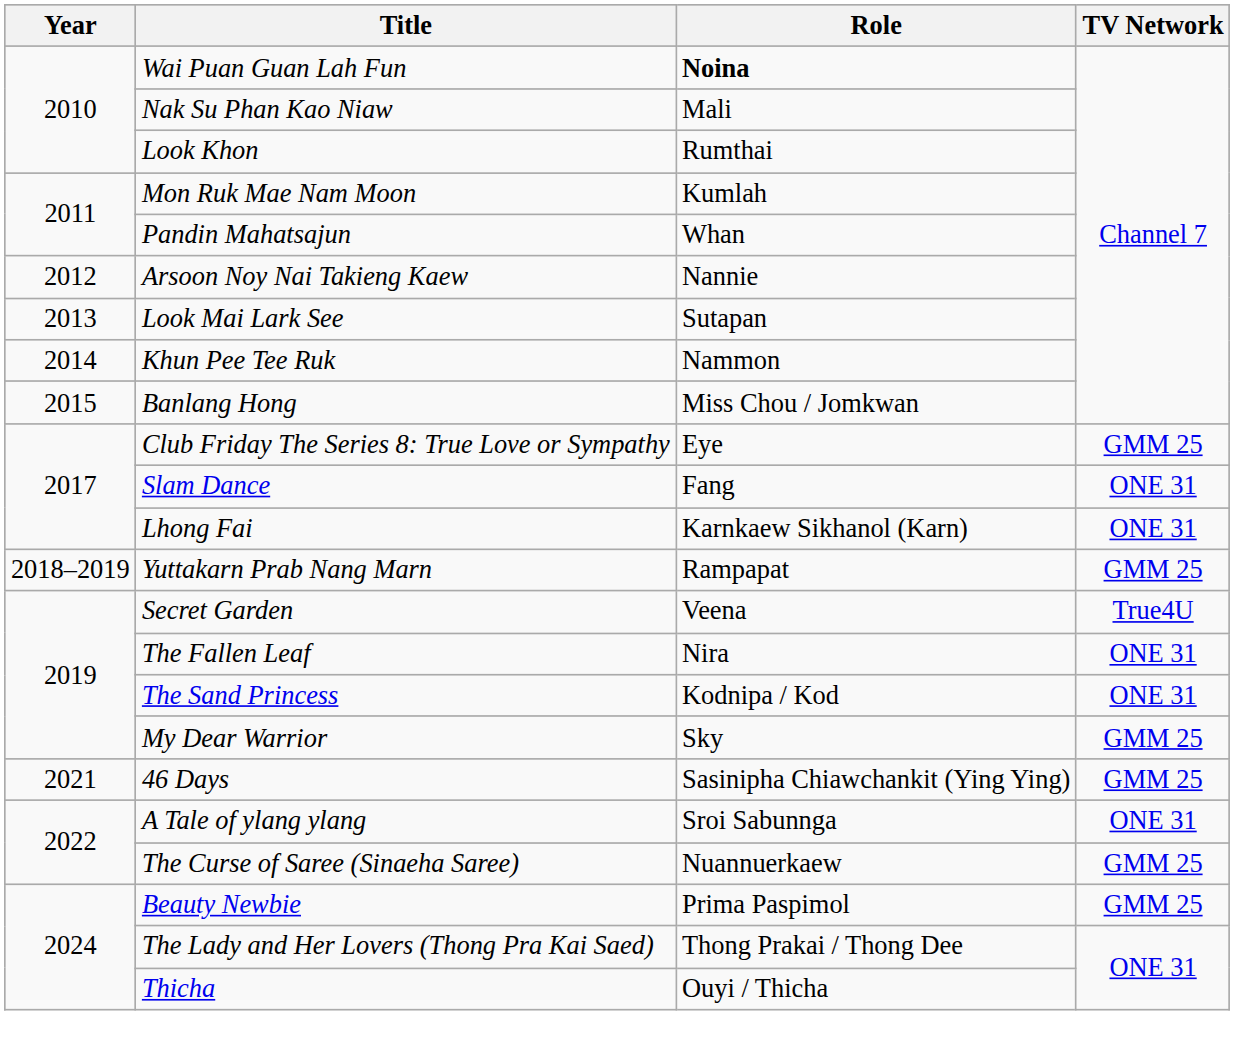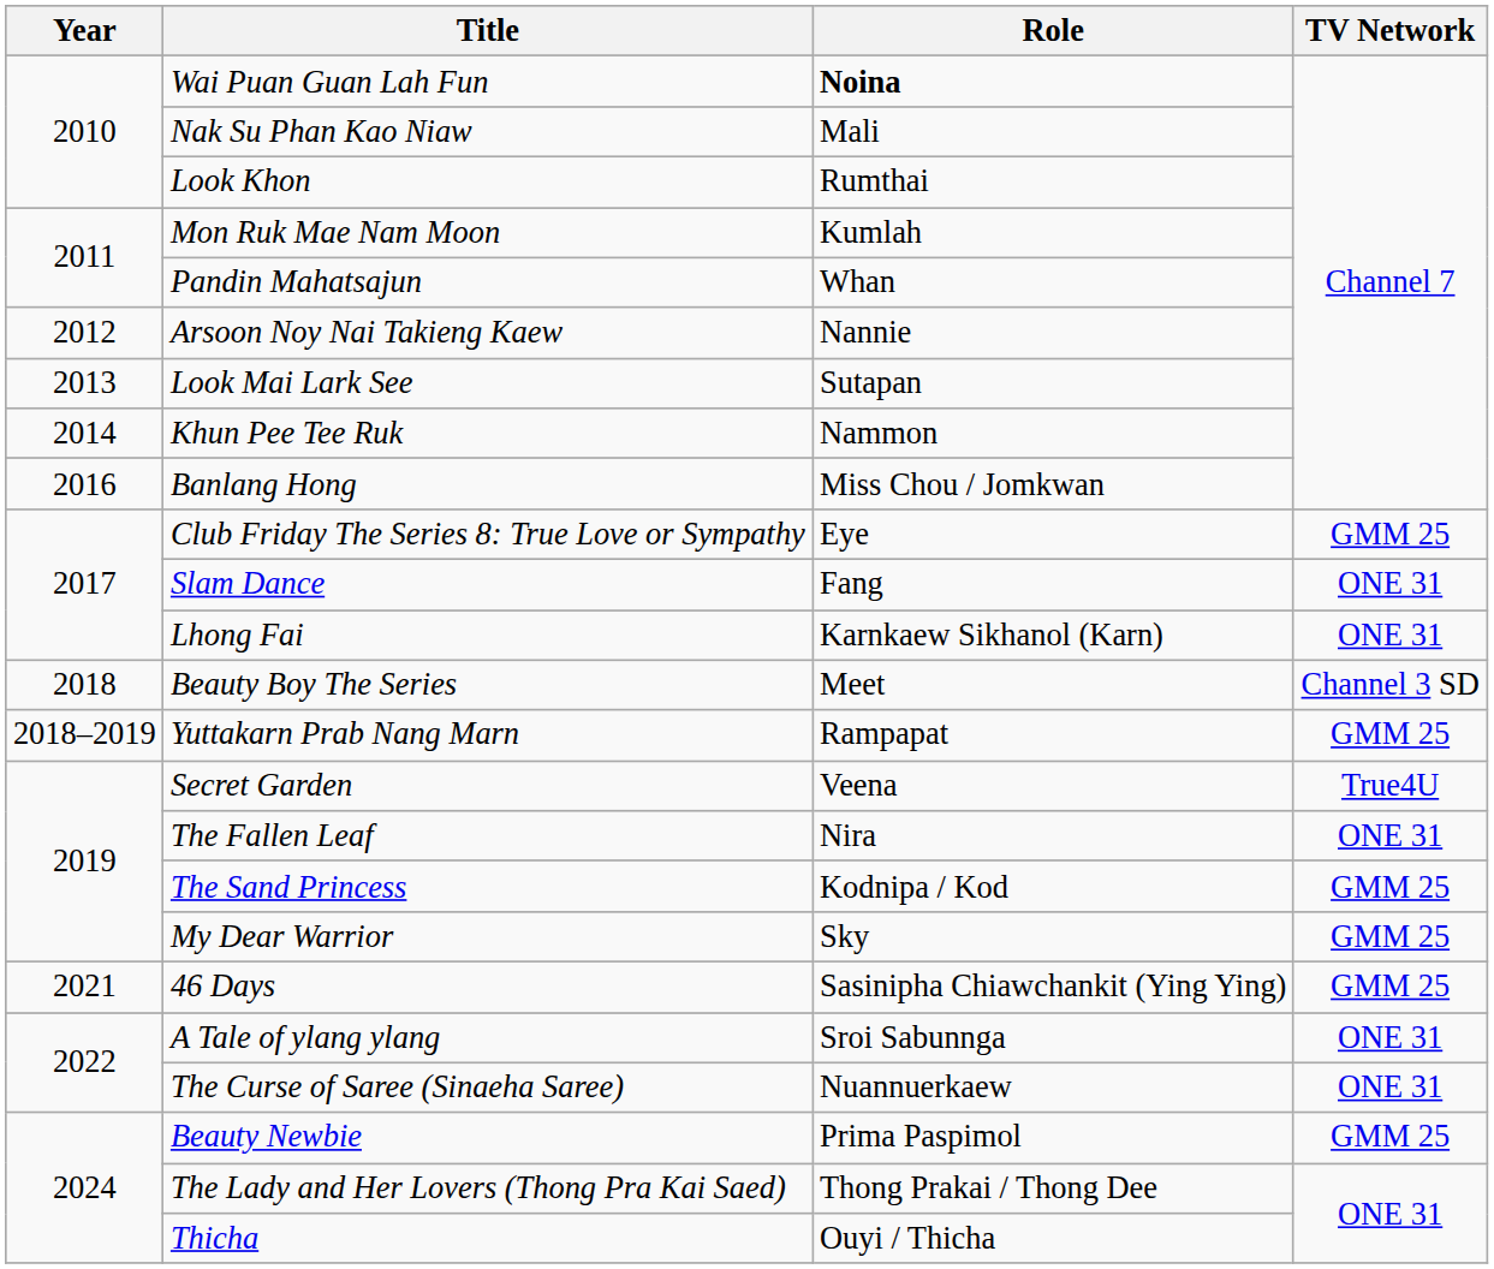Banlang Hong | Year: 2015 -> 2016
+ row: 2018 | Beauty Boy The Series | Meet | Channel 3 SD
The Sand Princess | TV Network: ONE 31 -> GMM 25
The Curse of Saree (Sinaeha Saree) | TV Network: GMM 25 -> ONE 31
